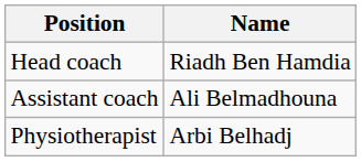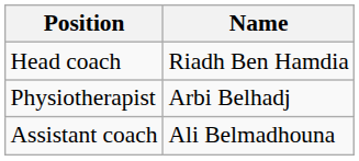rows swapped: Assistant coach <-> Physiotherapist
